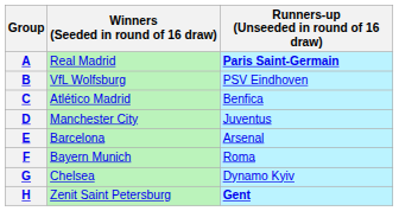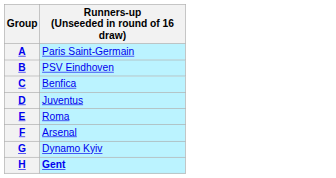- column: Winners (Seeded in round of 16 draw) | Real Madrid | VfL Wolfsburg | Atlético Madrid | Manchester City | Barcelona | Bayern Munich | Chelsea | Zenit Saint Petersburg
A | Runners-up (Unseeded in round of 16 draw): bold -> normal
E | Runners-up (Unseeded in round of 16 draw): Arsenal -> Roma
F | Runners-up (Unseeded in round of 16 draw): Roma -> Arsenal
